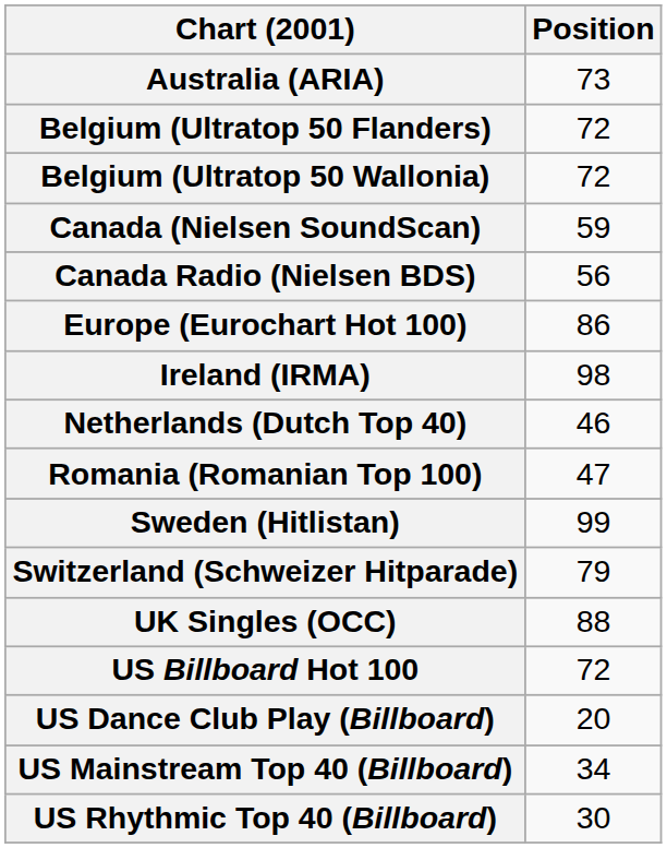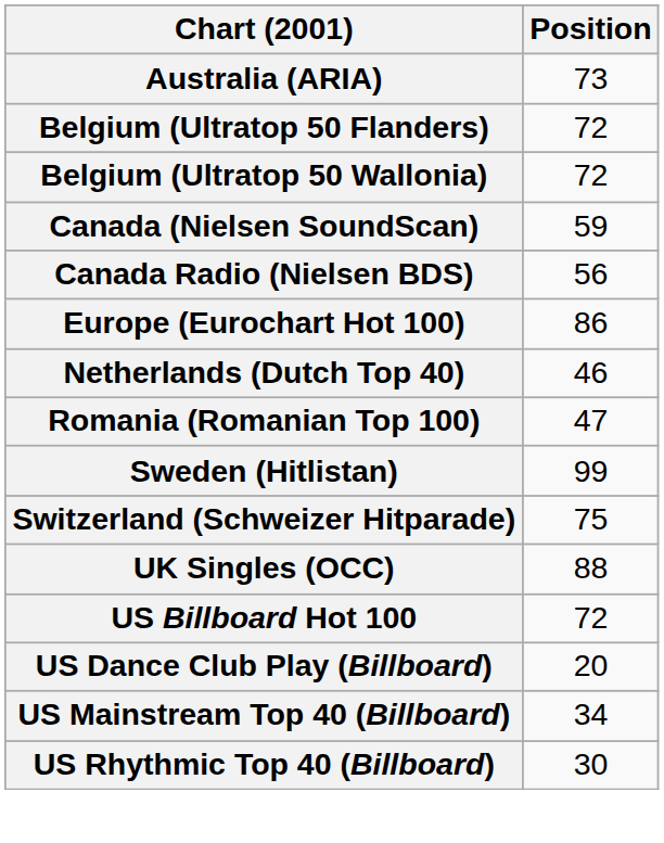- row: Ireland (IRMA) | 98
Switzerland (Schweizer Hitparade) | Position: 79 -> 75
